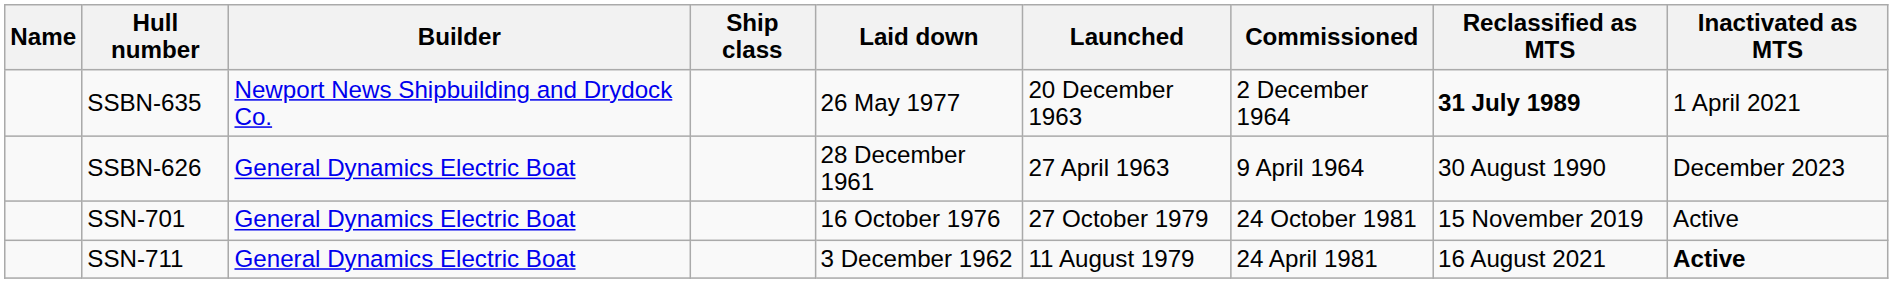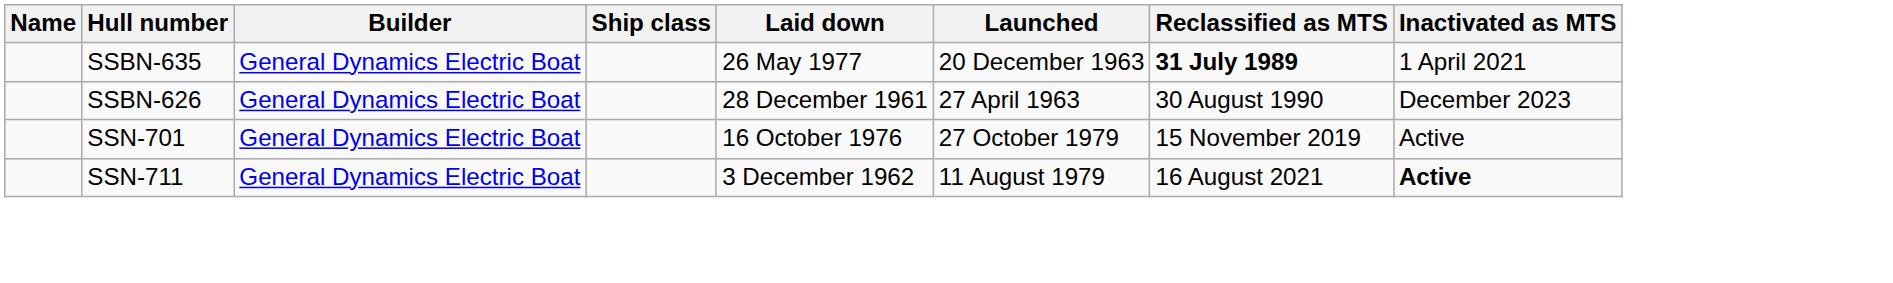- column: Commissioned | 2 December 1964 | 9 April 1964 | 24 October 1981 | 24 April 1981
SSBN-635 | Builder: Newport News Shipbuilding and Drydock Co. -> General Dynamics Electric Boat
